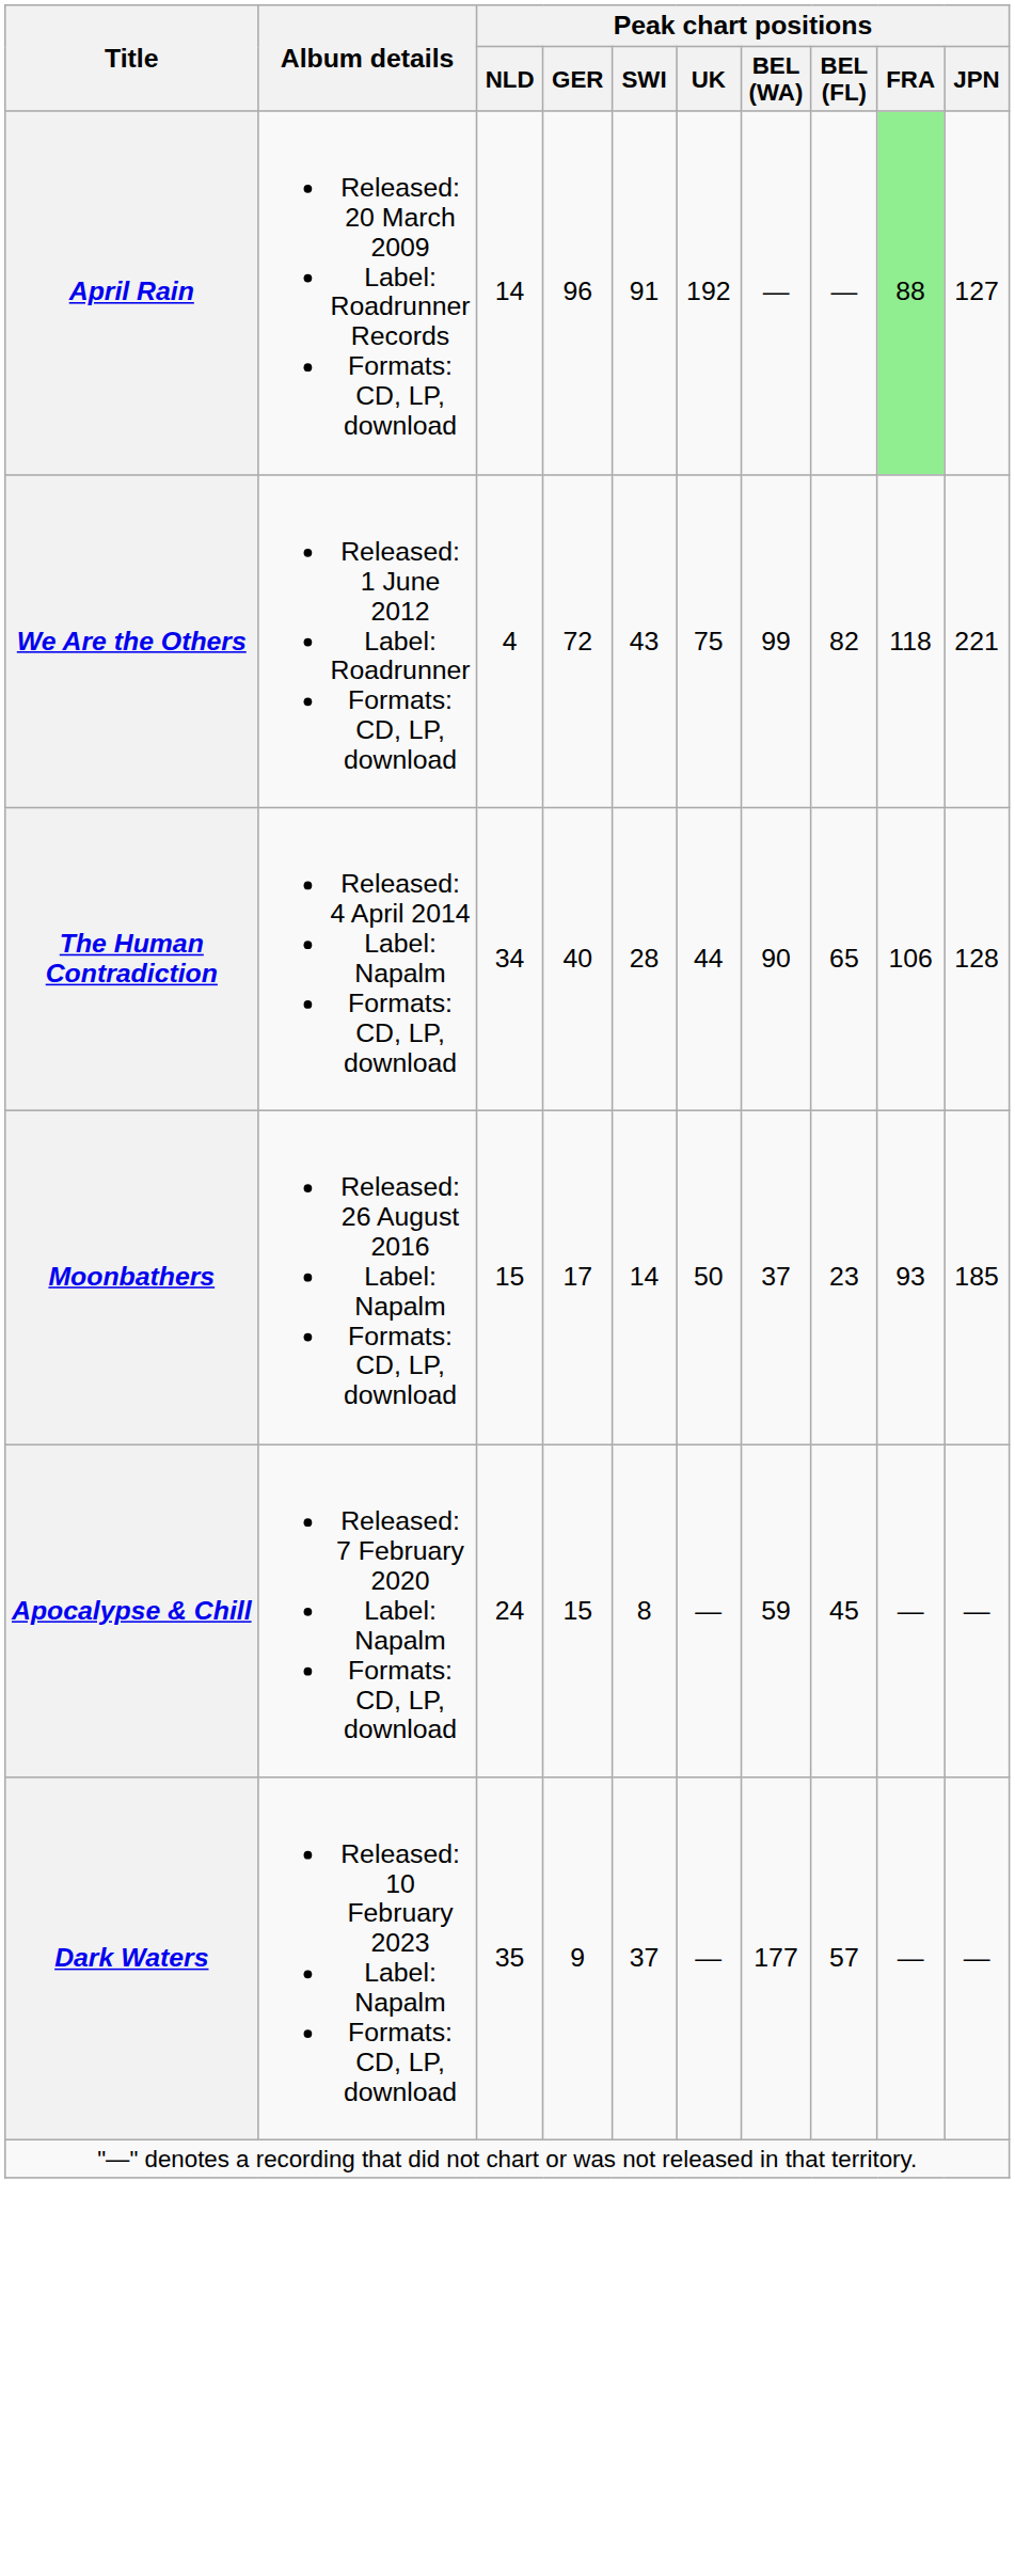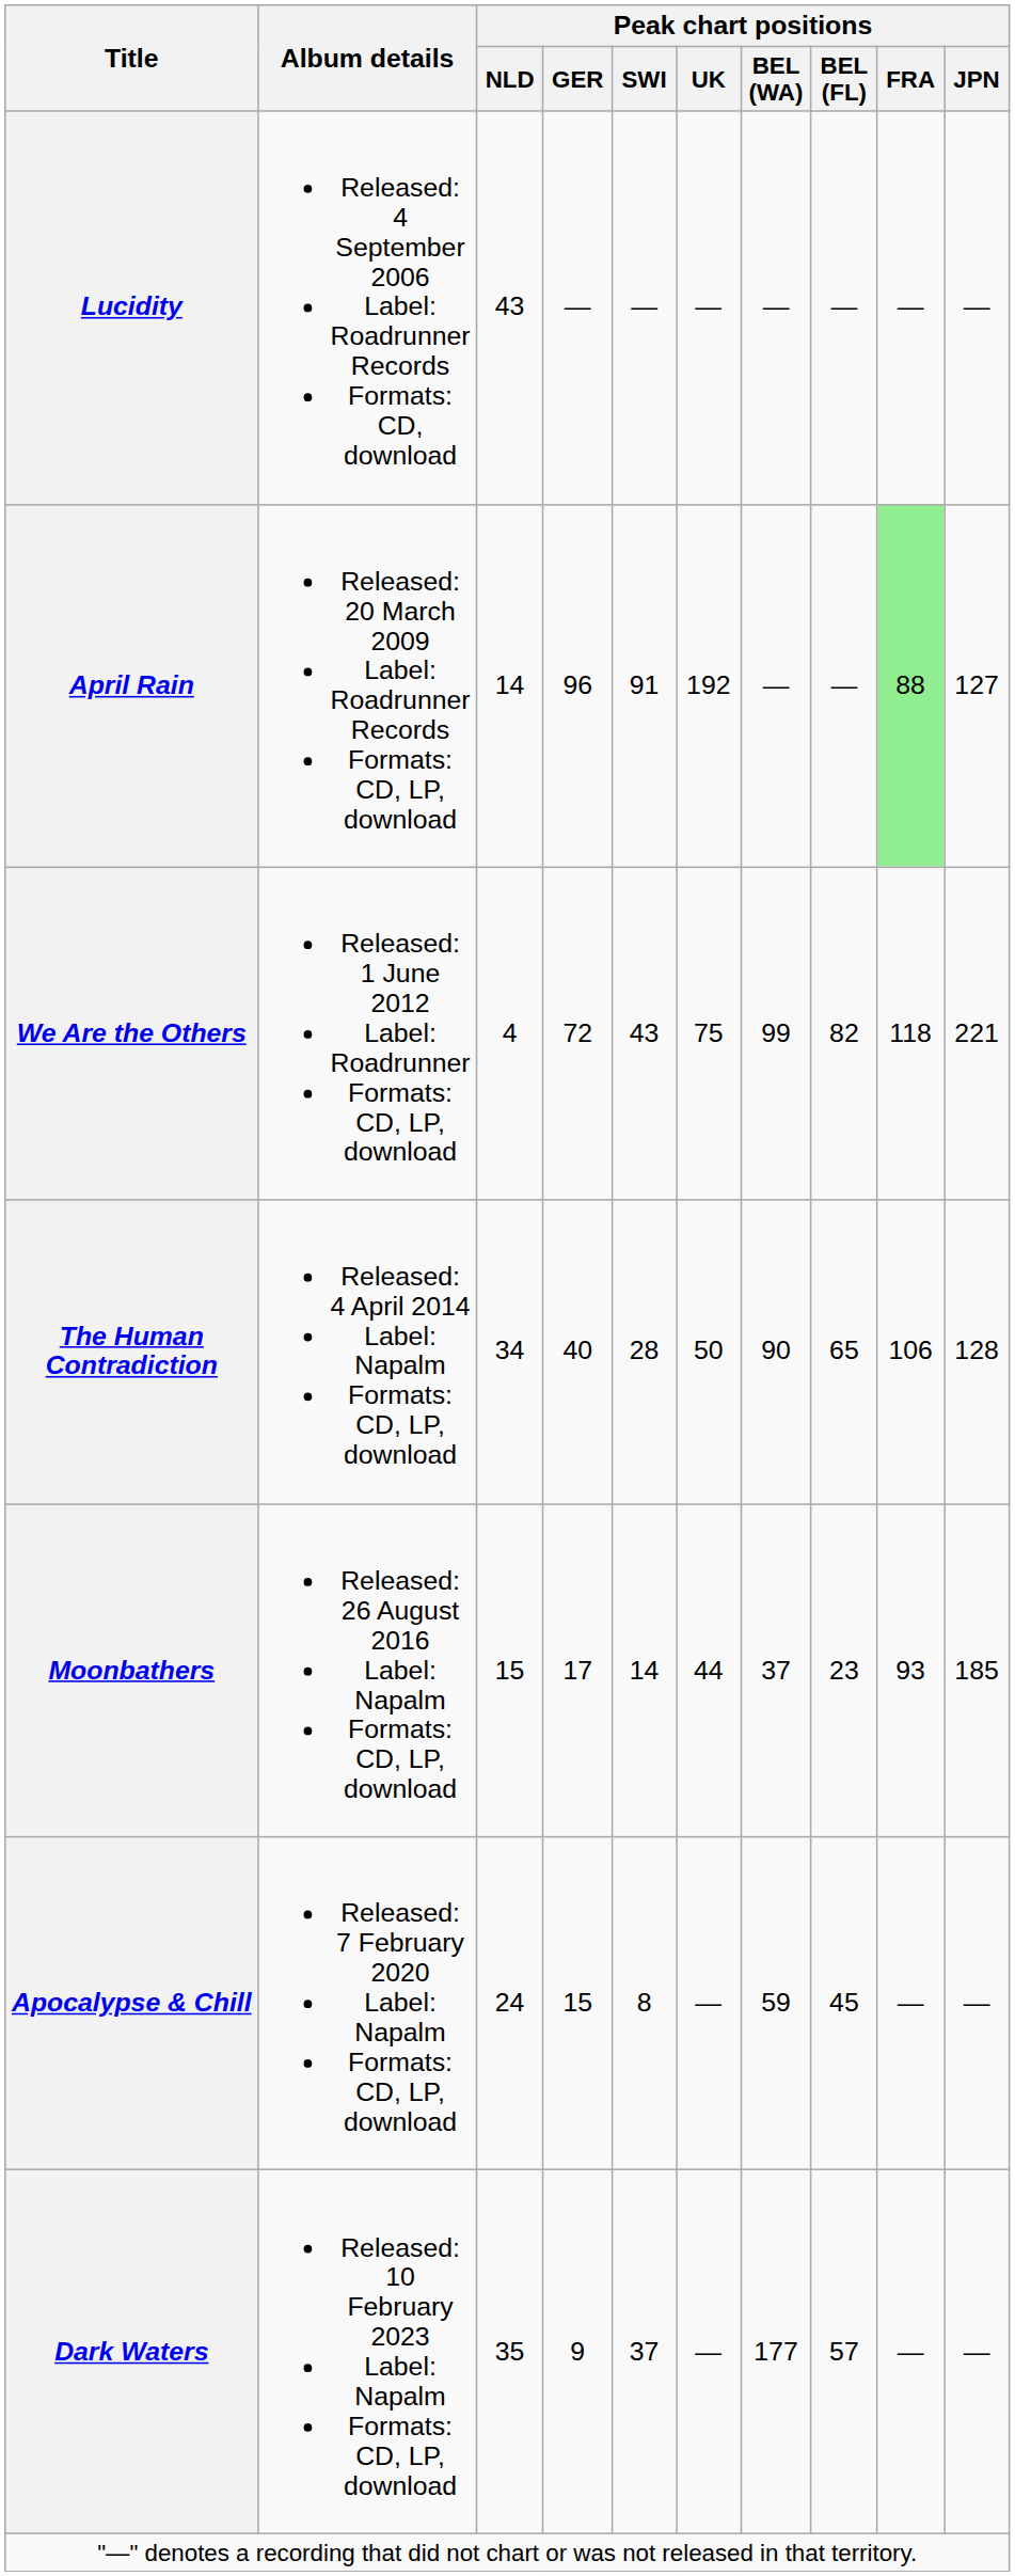+ row: Lucidity | Released: 4 September 2006 Label: Roadrunner Records Formats: CD, download | 43 | — | — | — | — | — | — | —
The Human Contradiction | Peak chart positions / UK: 44 -> 50
Moonbathers | Peak chart positions / UK: 50 -> 44
